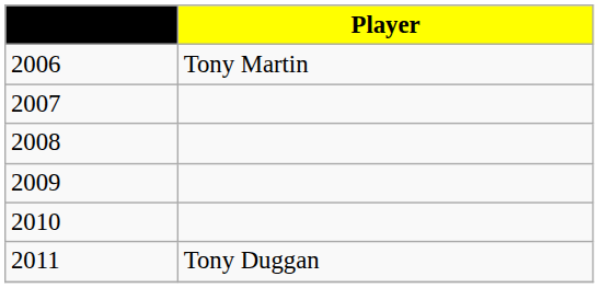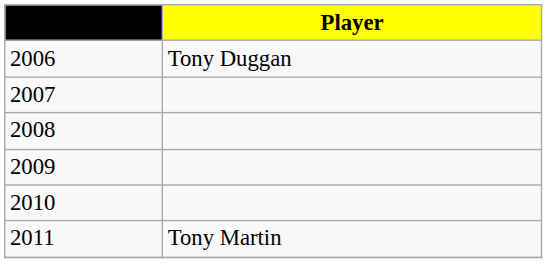2006 | Player: Tony Martin -> Tony Duggan
2011 | Player: Tony Duggan -> Tony Martin
